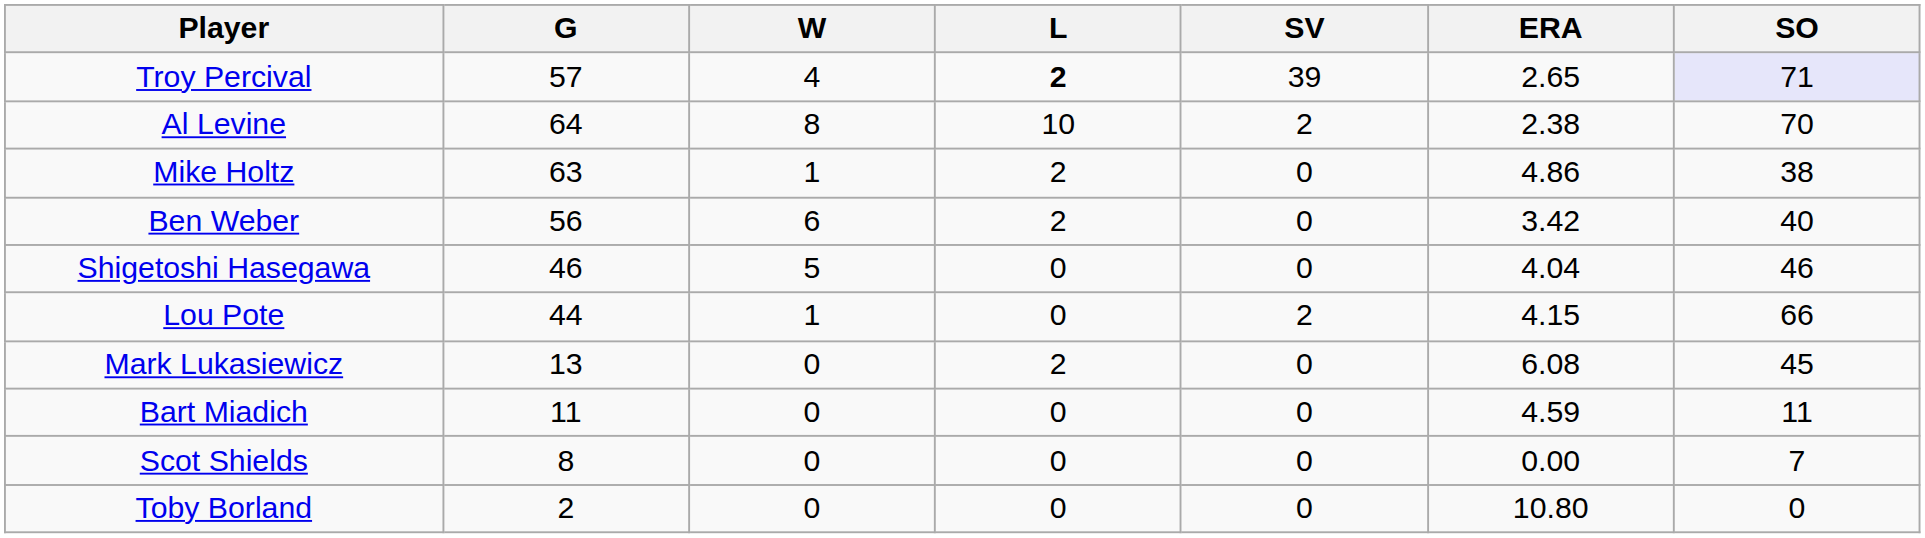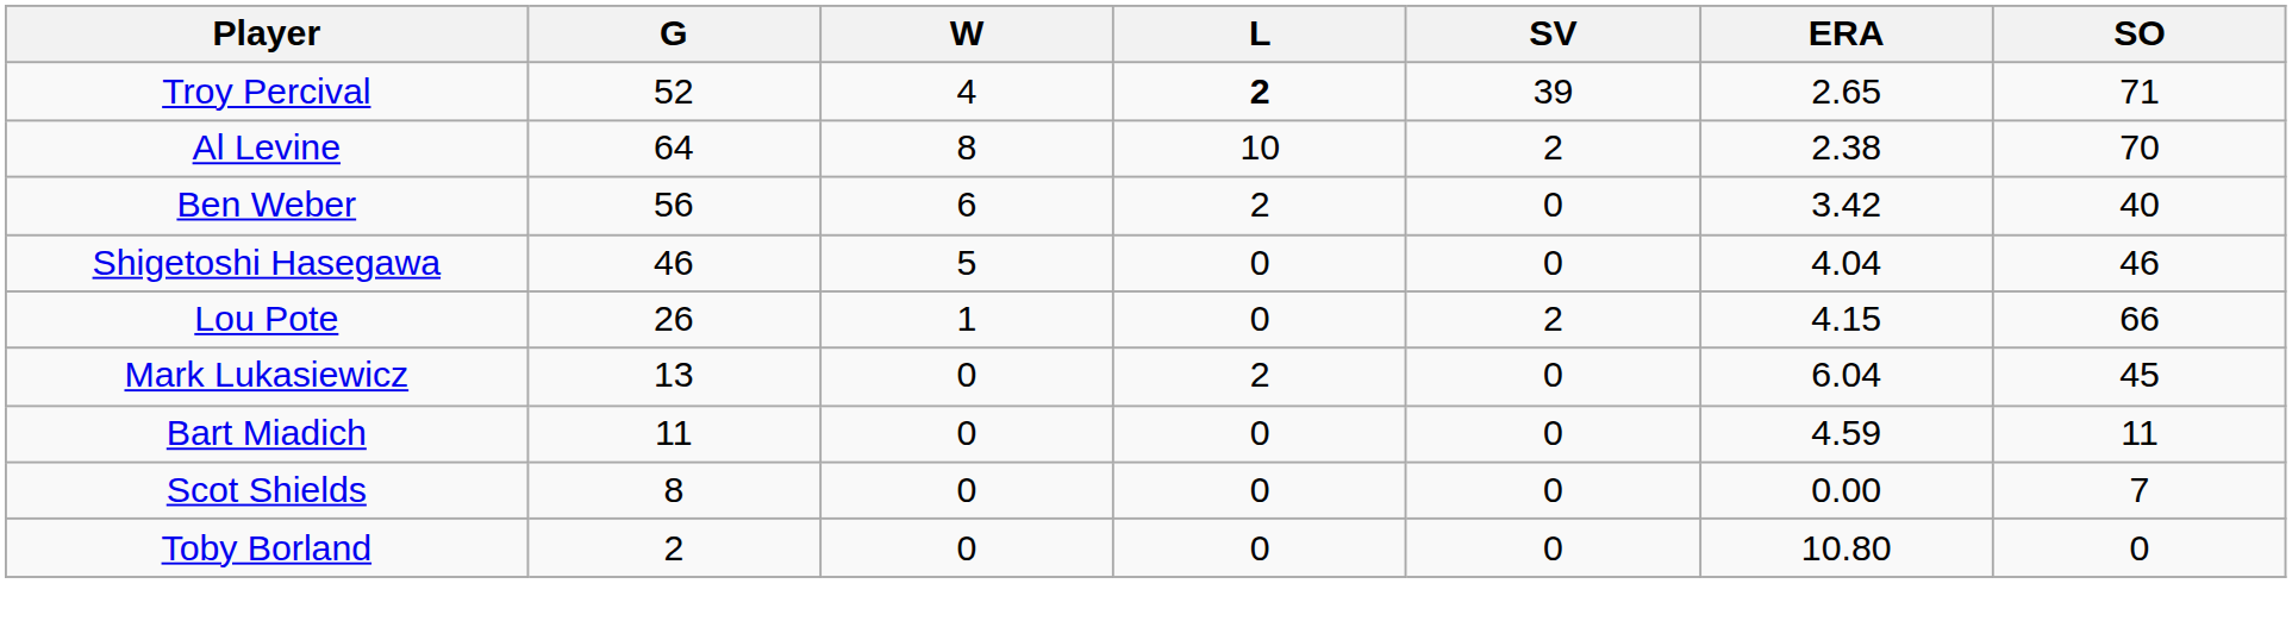Troy Percival | G: 57 -> 52
Troy Percival | SO: lavender background -> no background
- row: Mike Holtz | 63 | 1 | 2 | 0 | 4.86 | 38
Lou Pote | G: 44 -> 26
Mark Lukasiewicz | ERA: 6.08 -> 6.04
